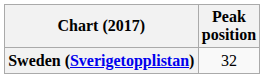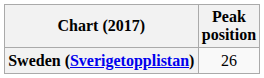Sweden (Sverigetopplistan) | Peak position: 32 -> 26
